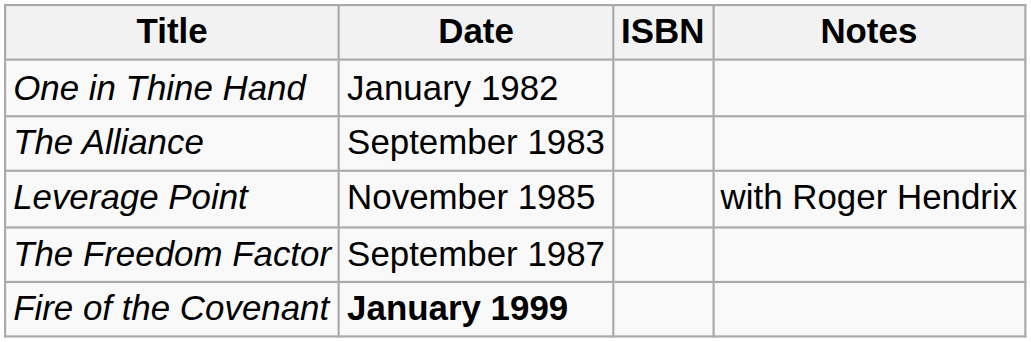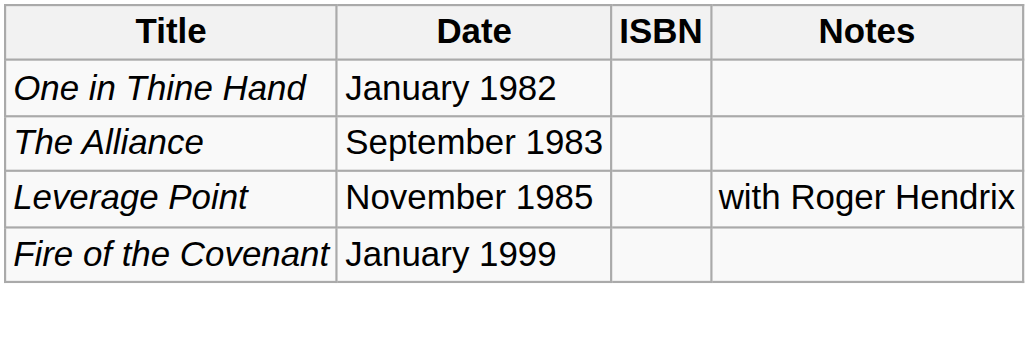- row: The Freedom Factor | September 1987
Fire of the Covenant | Date: bold -> normal
